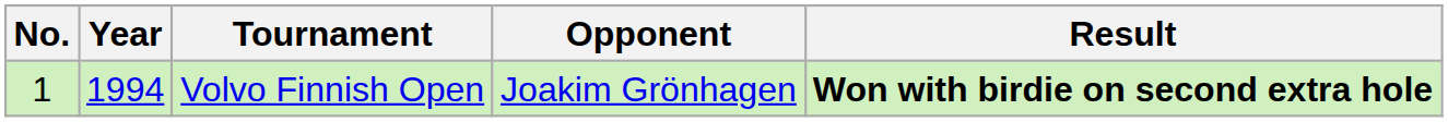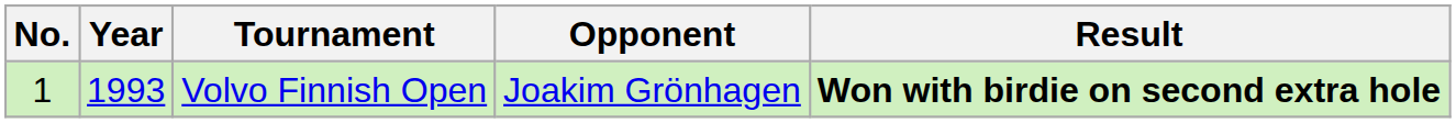Volvo Finnish Open | Year: 1994 -> 1993
